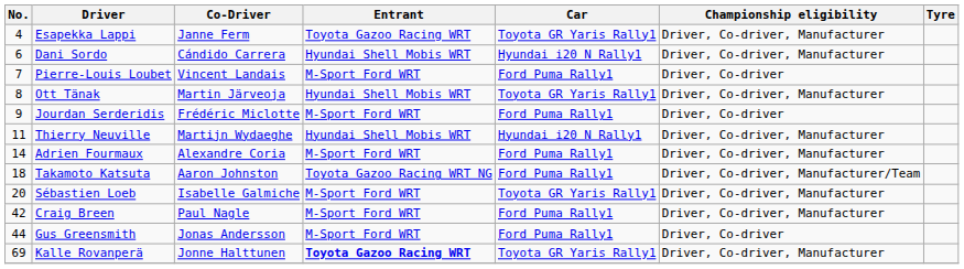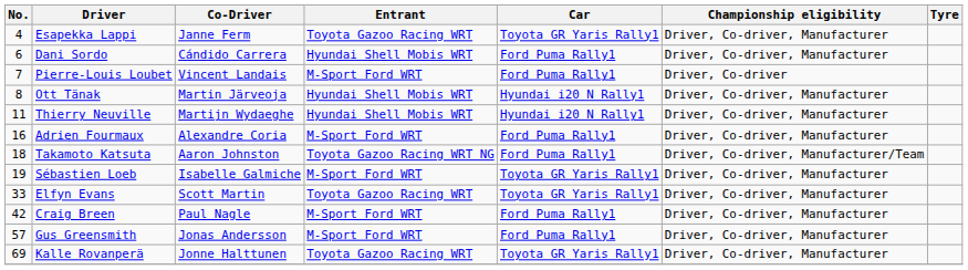Dani Sordo | Car: Hyundai i20 N Rally1 -> Ford Puma Rally1
Ott Tänak | Car: Toyota GR Yaris Rally1 -> Hyundai i20 N Rally1
- row: 9 | Jourdan Serderidis | Frédéric Miclotte | M-Sport Ford WRT | Ford Puma Rally1 | Driver, Co-driver
Adrien Fourmaux | No.: 14 -> 16
Sébastien Loeb | No.: 20 -> 19
+ row: 33 | Elfyn Evans | Scott Martin | Toyota Gazoo Racing WRT | Toyota GR Yaris Rally1 | Driver, Co-driver, Manufacturer
Gus Greensmith | No.: 44 -> 57
Gus Greensmith | Championship eligibility: Driver, Co-driver -> Driver, Co-driver, Manufacturer
Kalle Rovanperä | Entrant: bold -> normal
